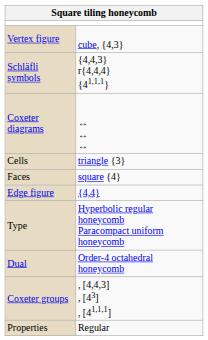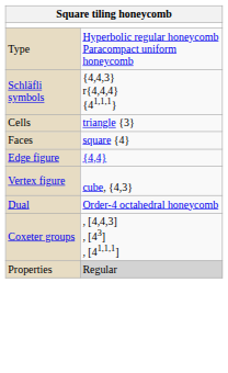rows swapped: Type <-> Vertex figure
- row: Coxeter diagrams | ↔ ↔ ↔
Properties | column 2: no background -> lightgrey background
